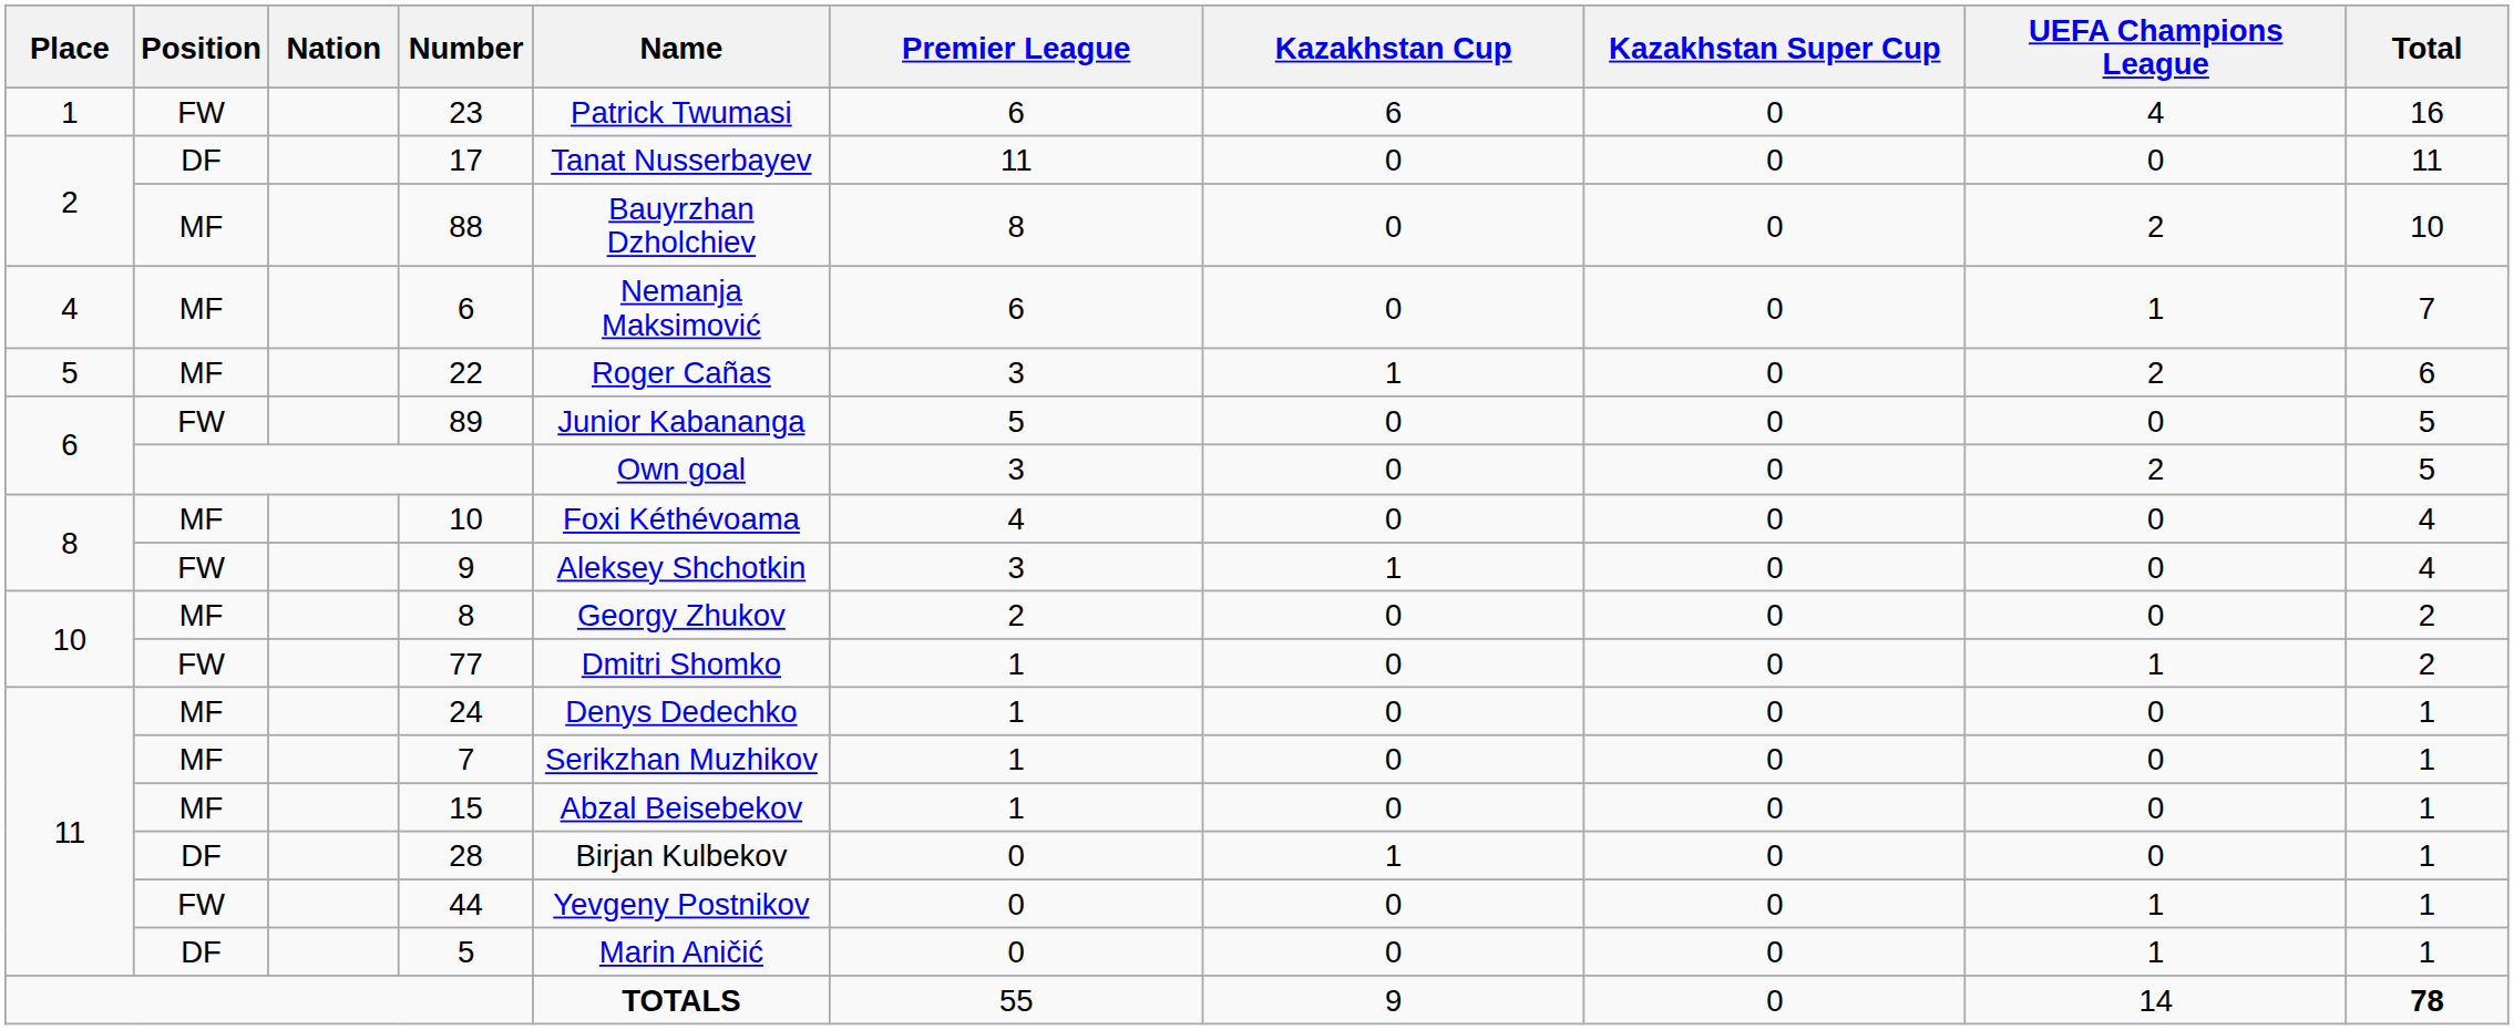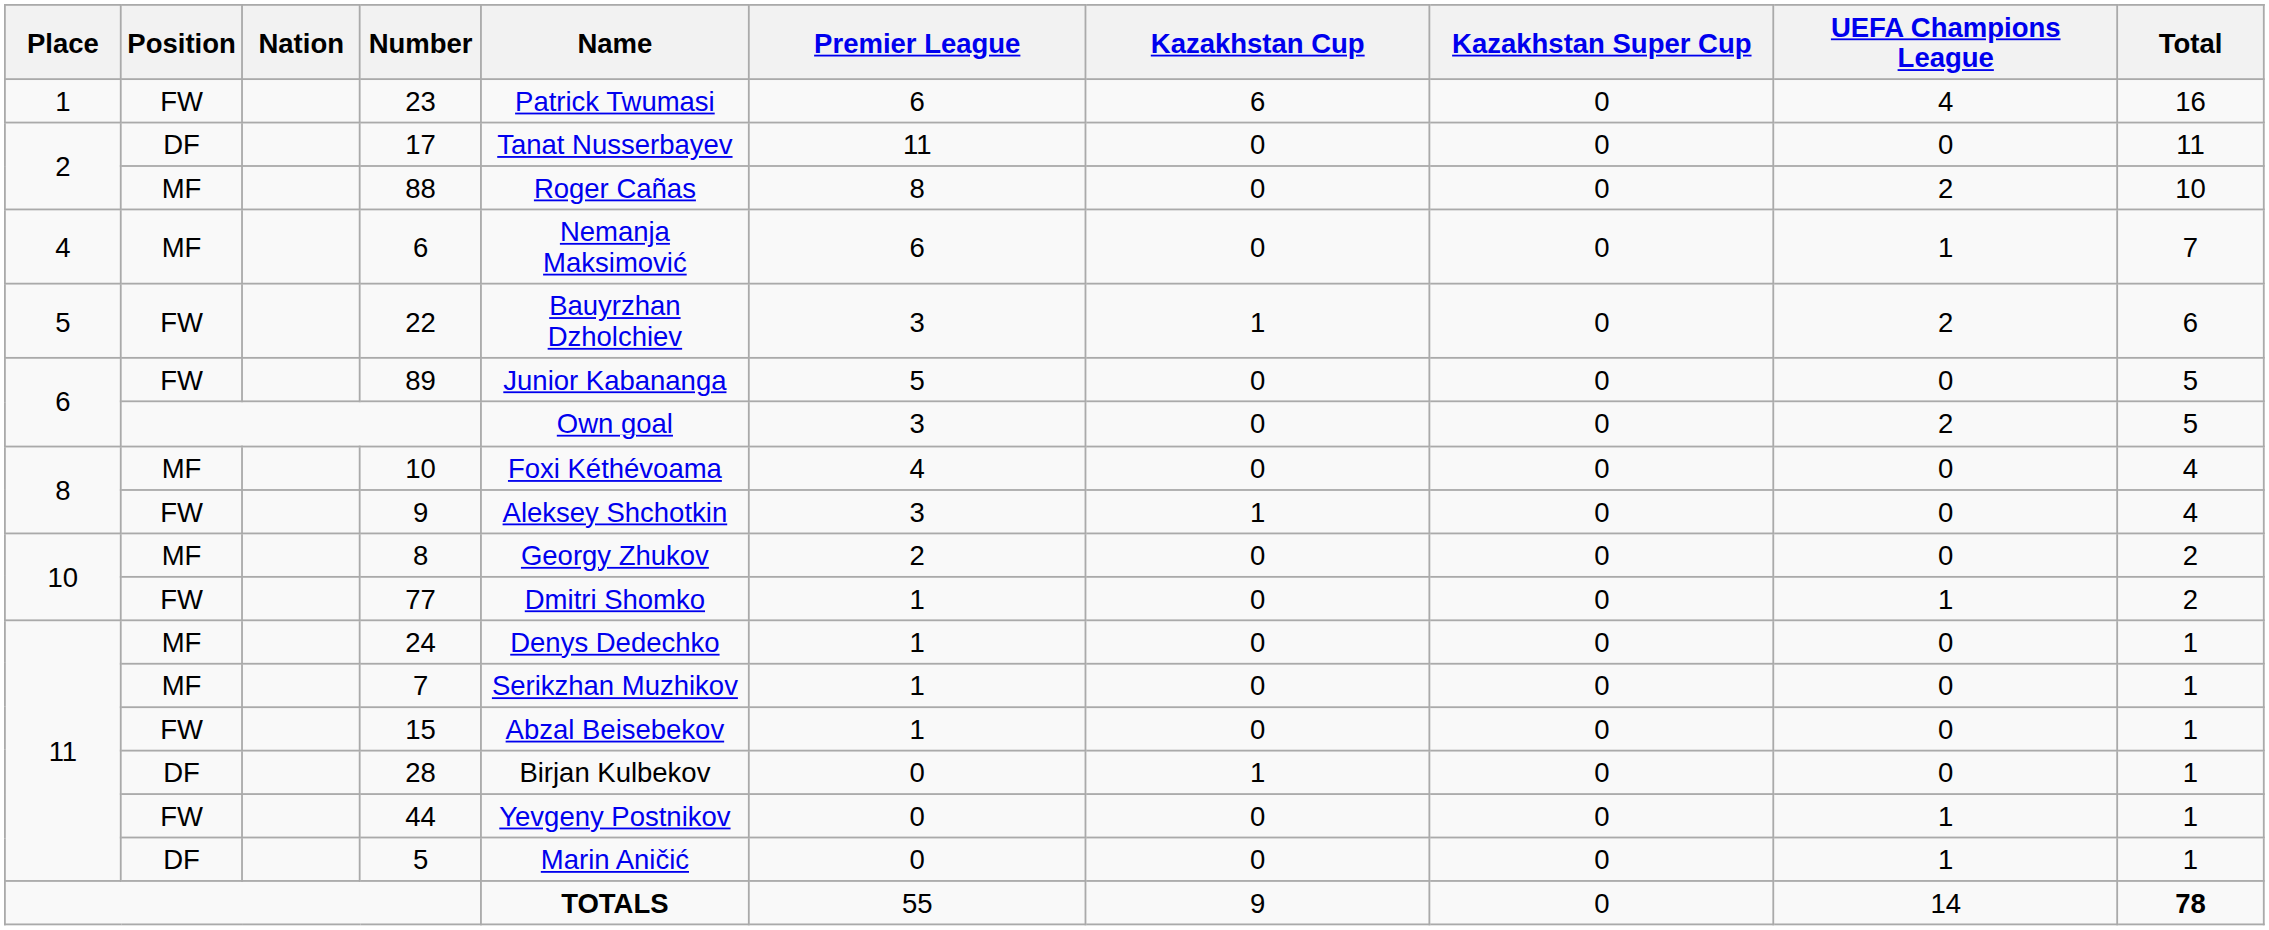88 | Name: Bauyrzhan Dzholchiev -> Roger Cañas
22 | Position: MF -> FW
22 | Name: Roger Cañas -> Bauyrzhan Dzholchiev
15 | Position: MF -> FW
